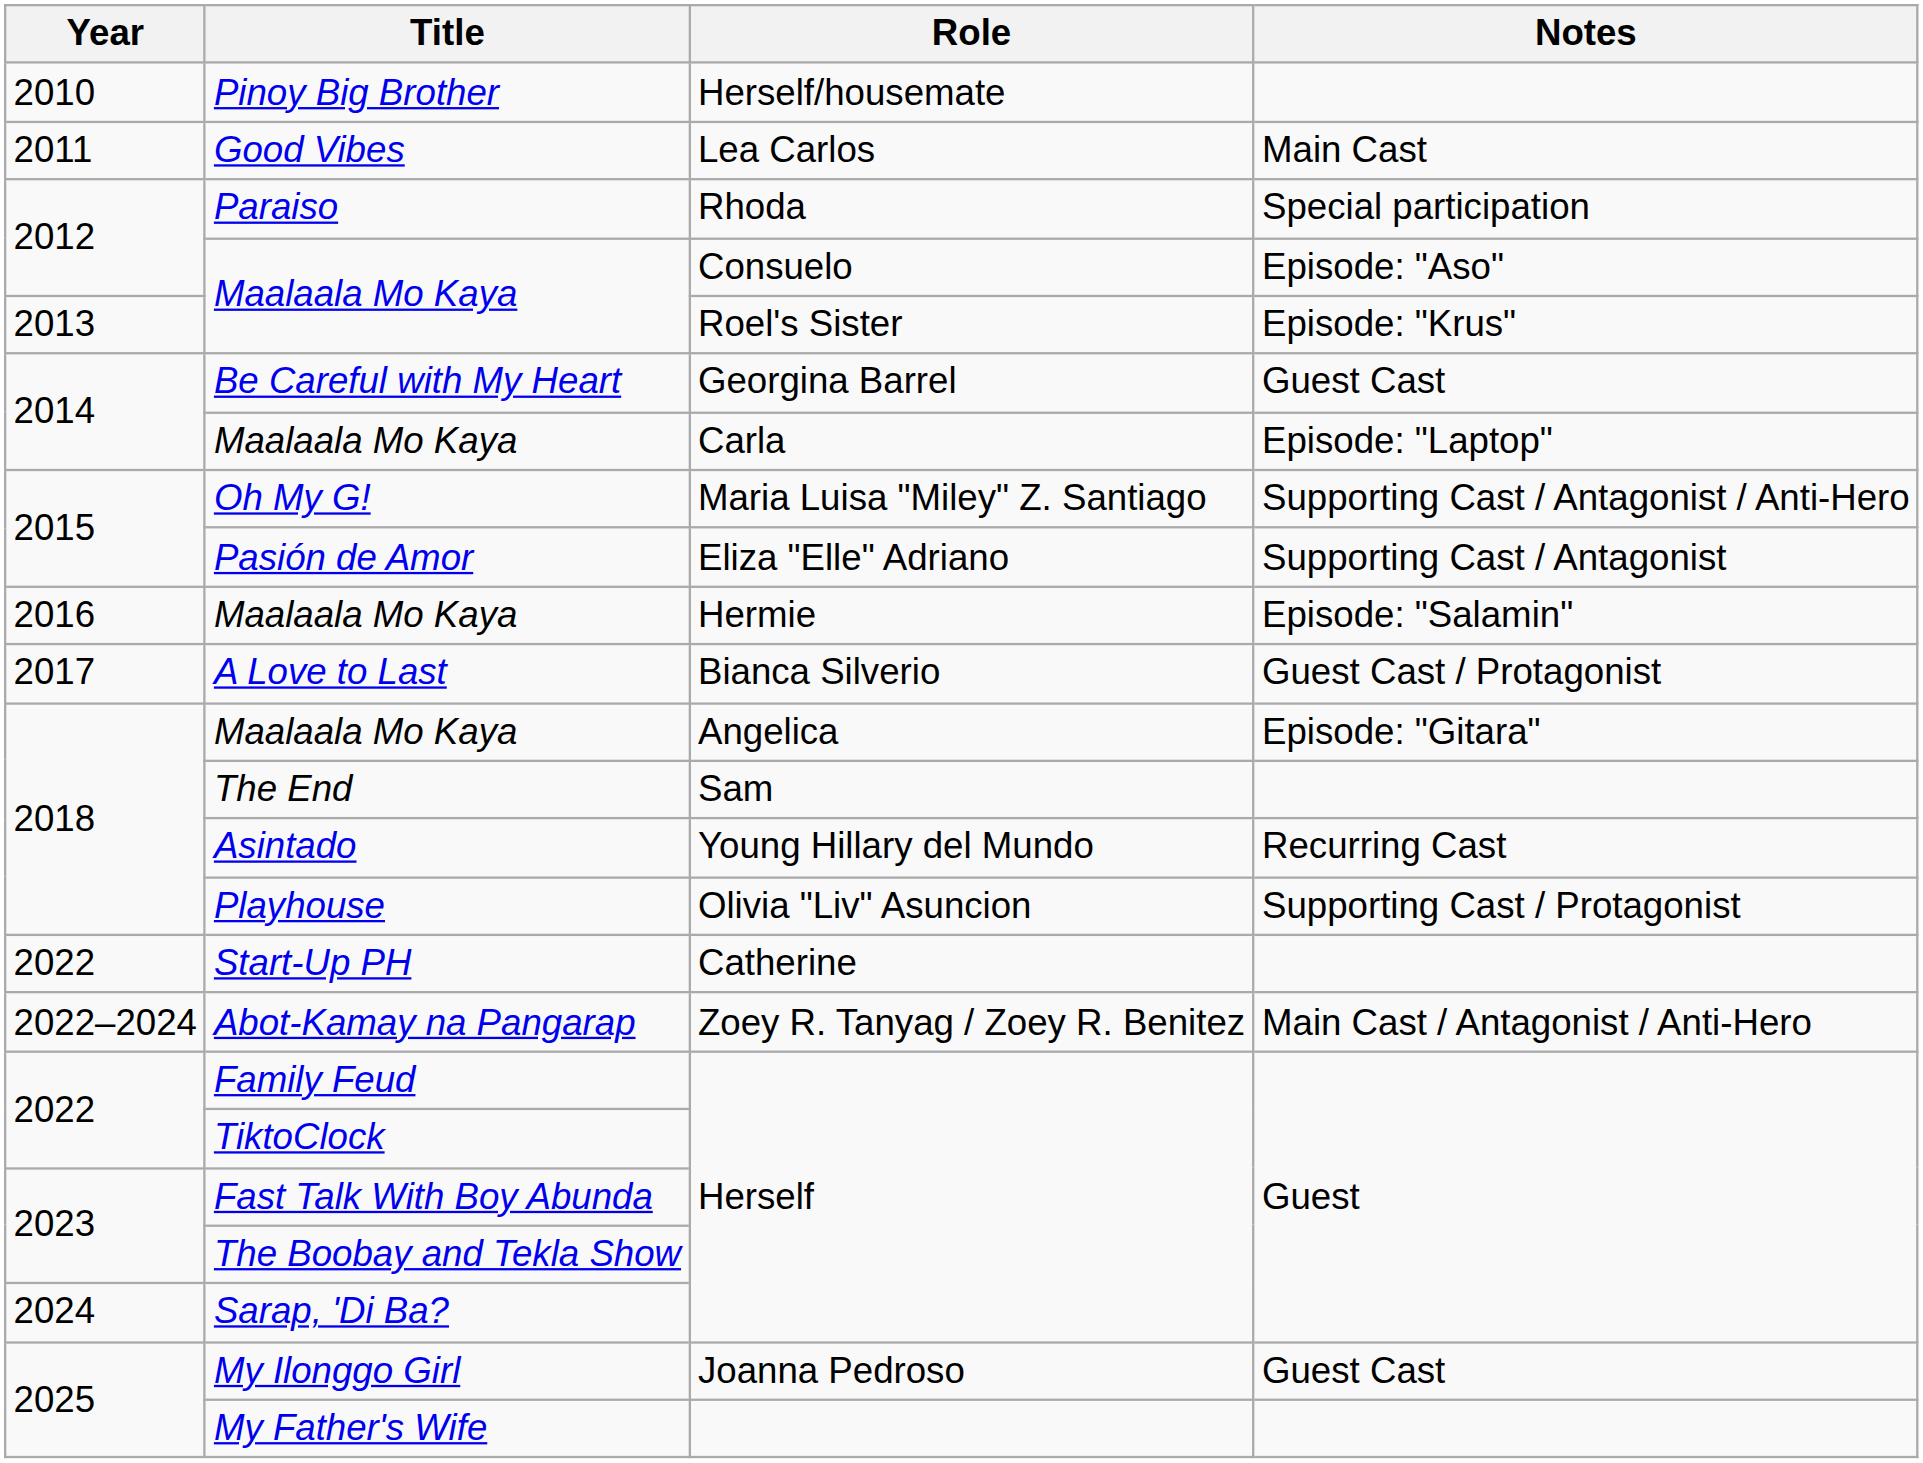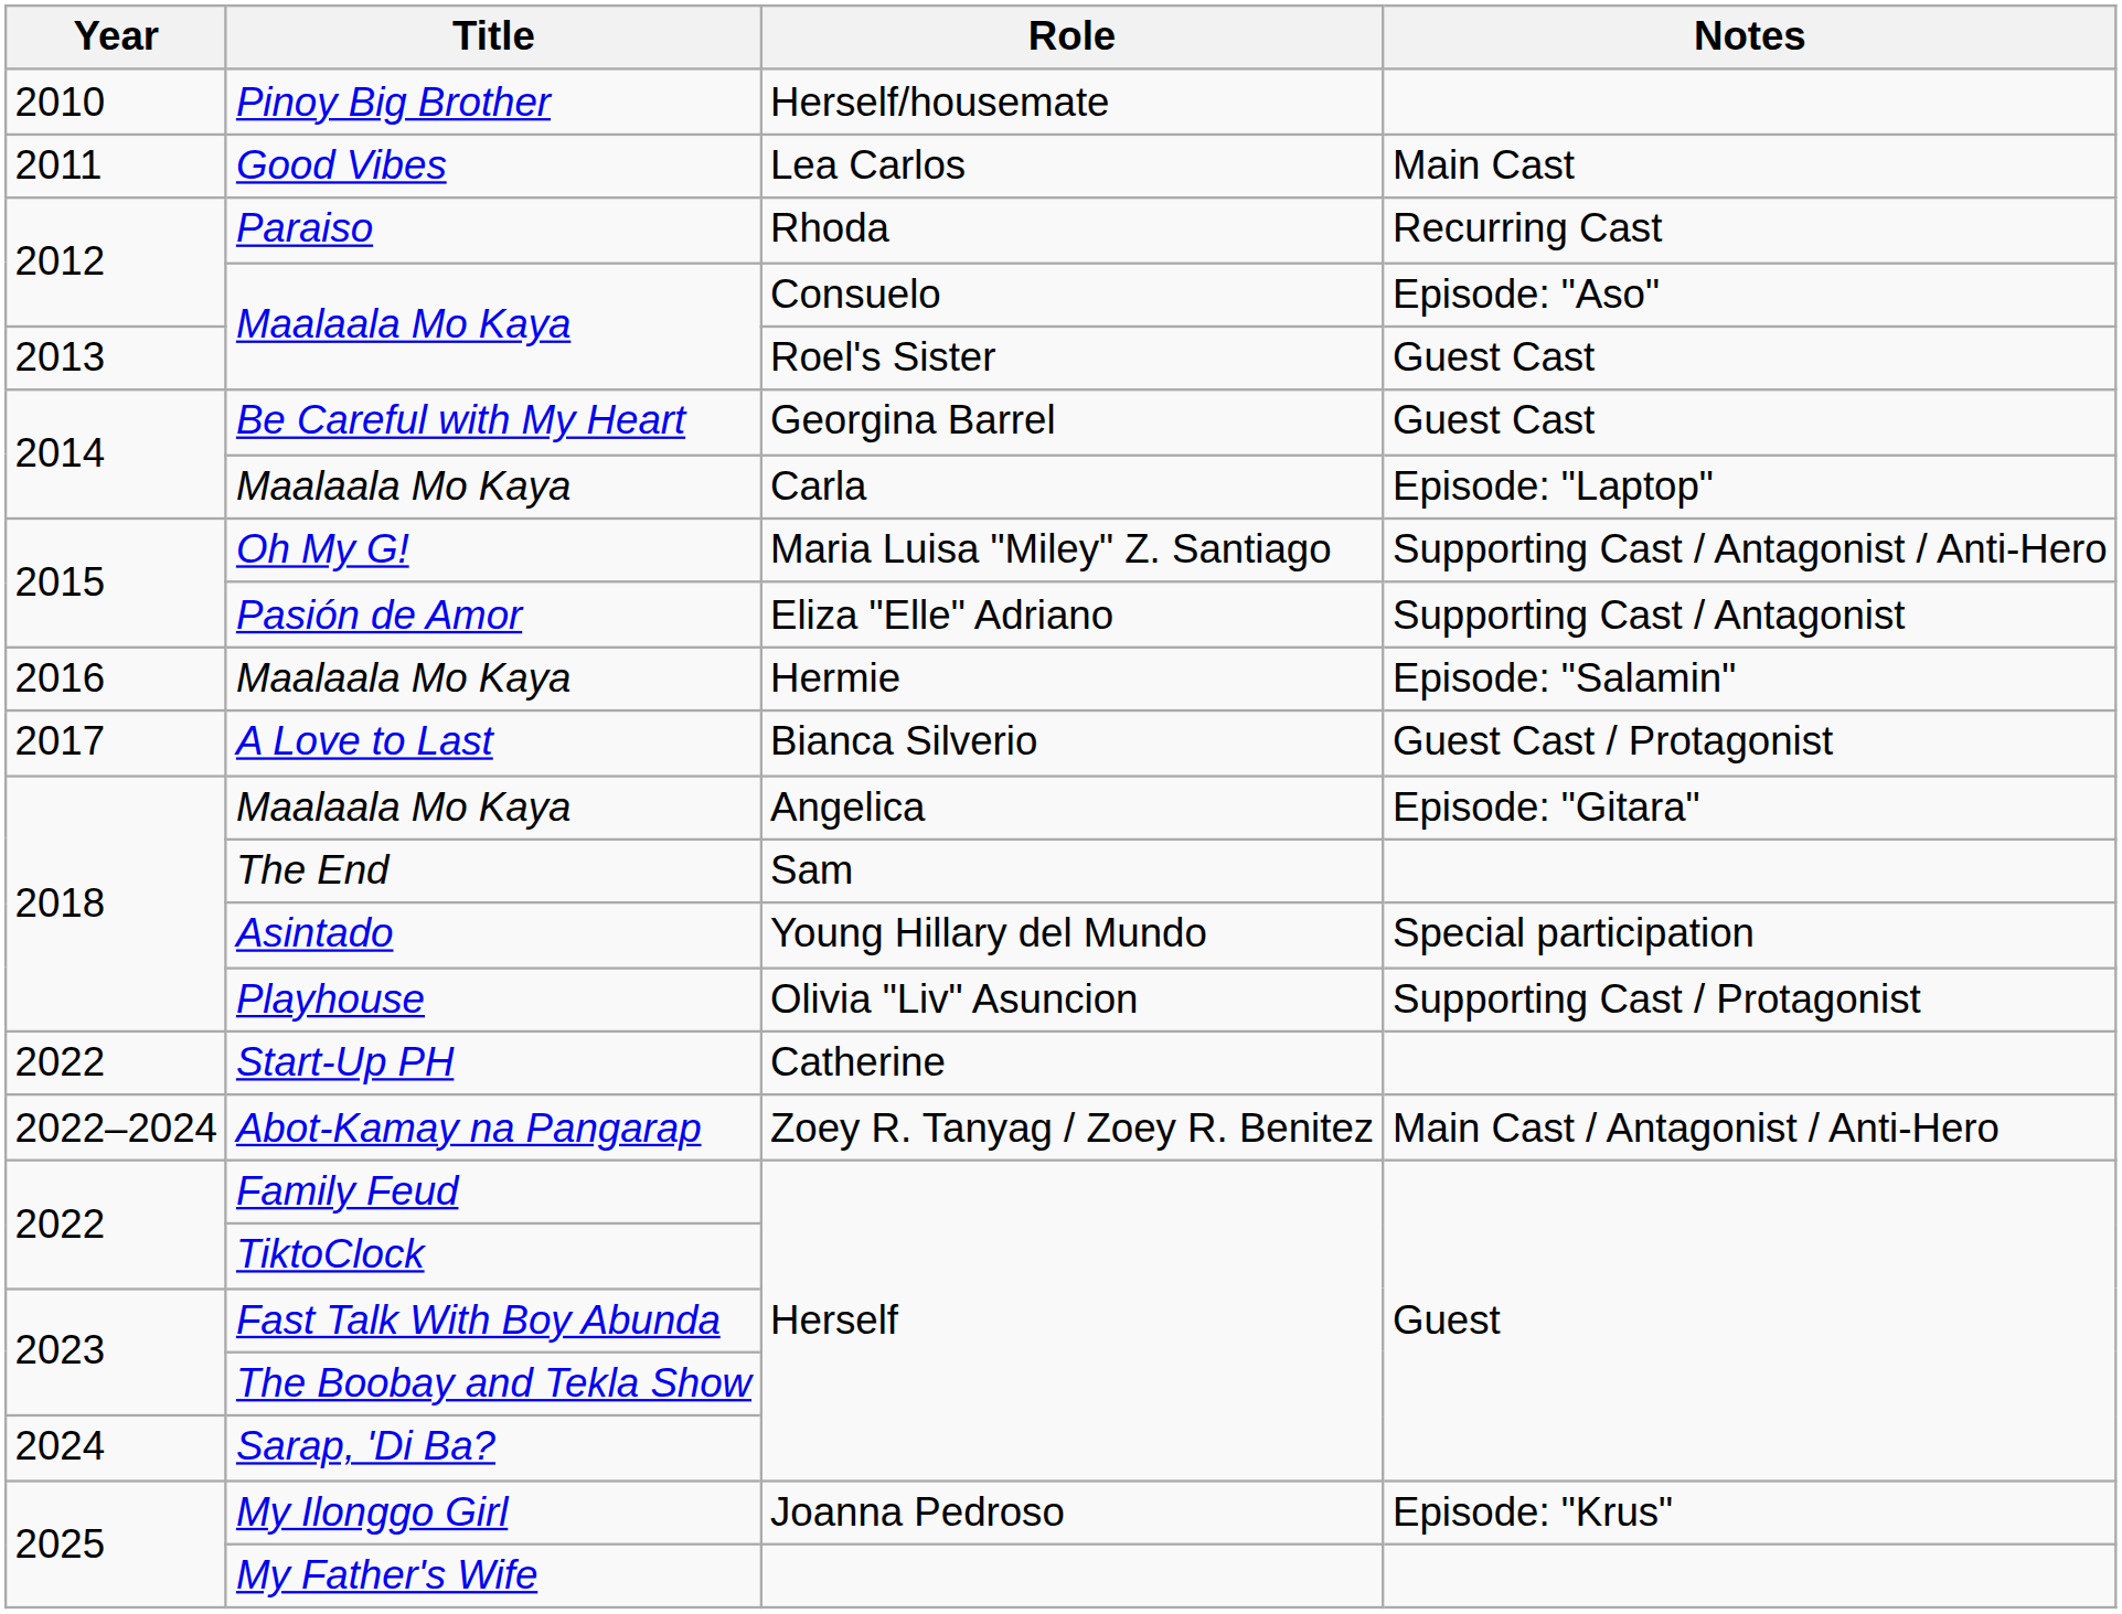Paraiso | Notes: Special participation -> Recurring Cast
Maalaala Mo Kaya / Roel's Sister | Notes: Episode: "Krus" -> Guest Cast
Asintado | Notes: Recurring Cast -> Special participation
My Ilonggo Girl | Notes: Guest Cast -> Episode: "Krus"
